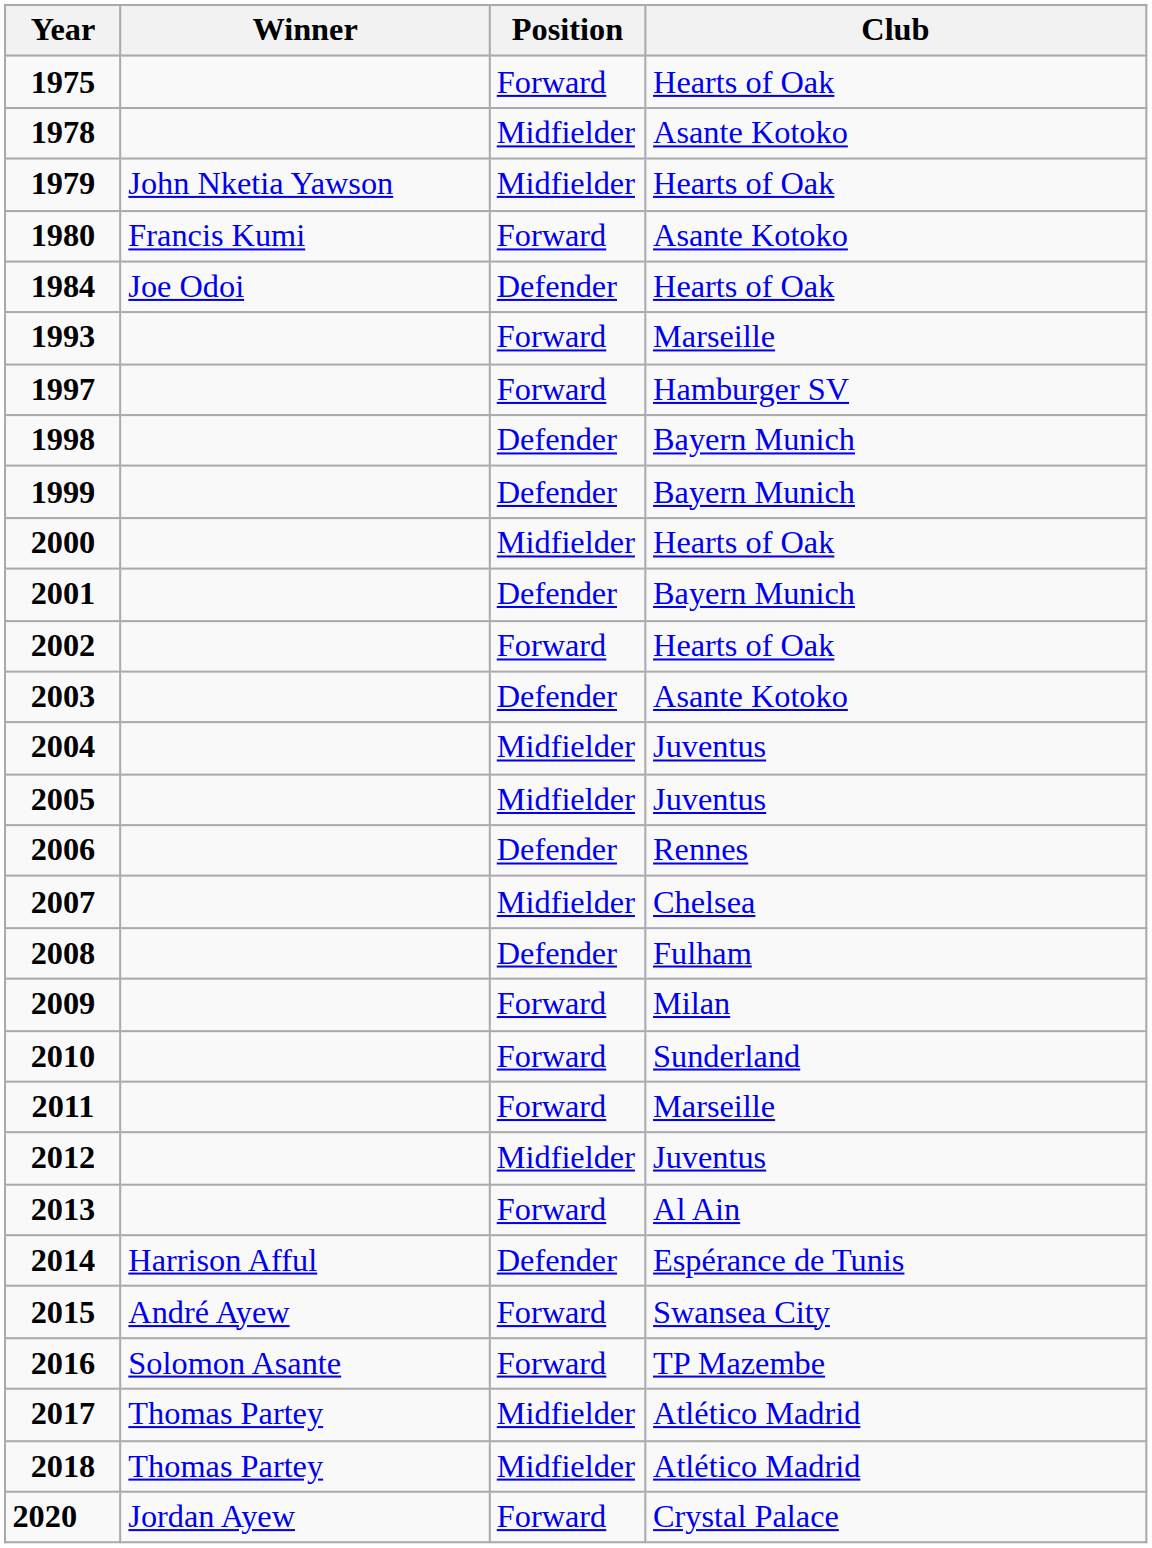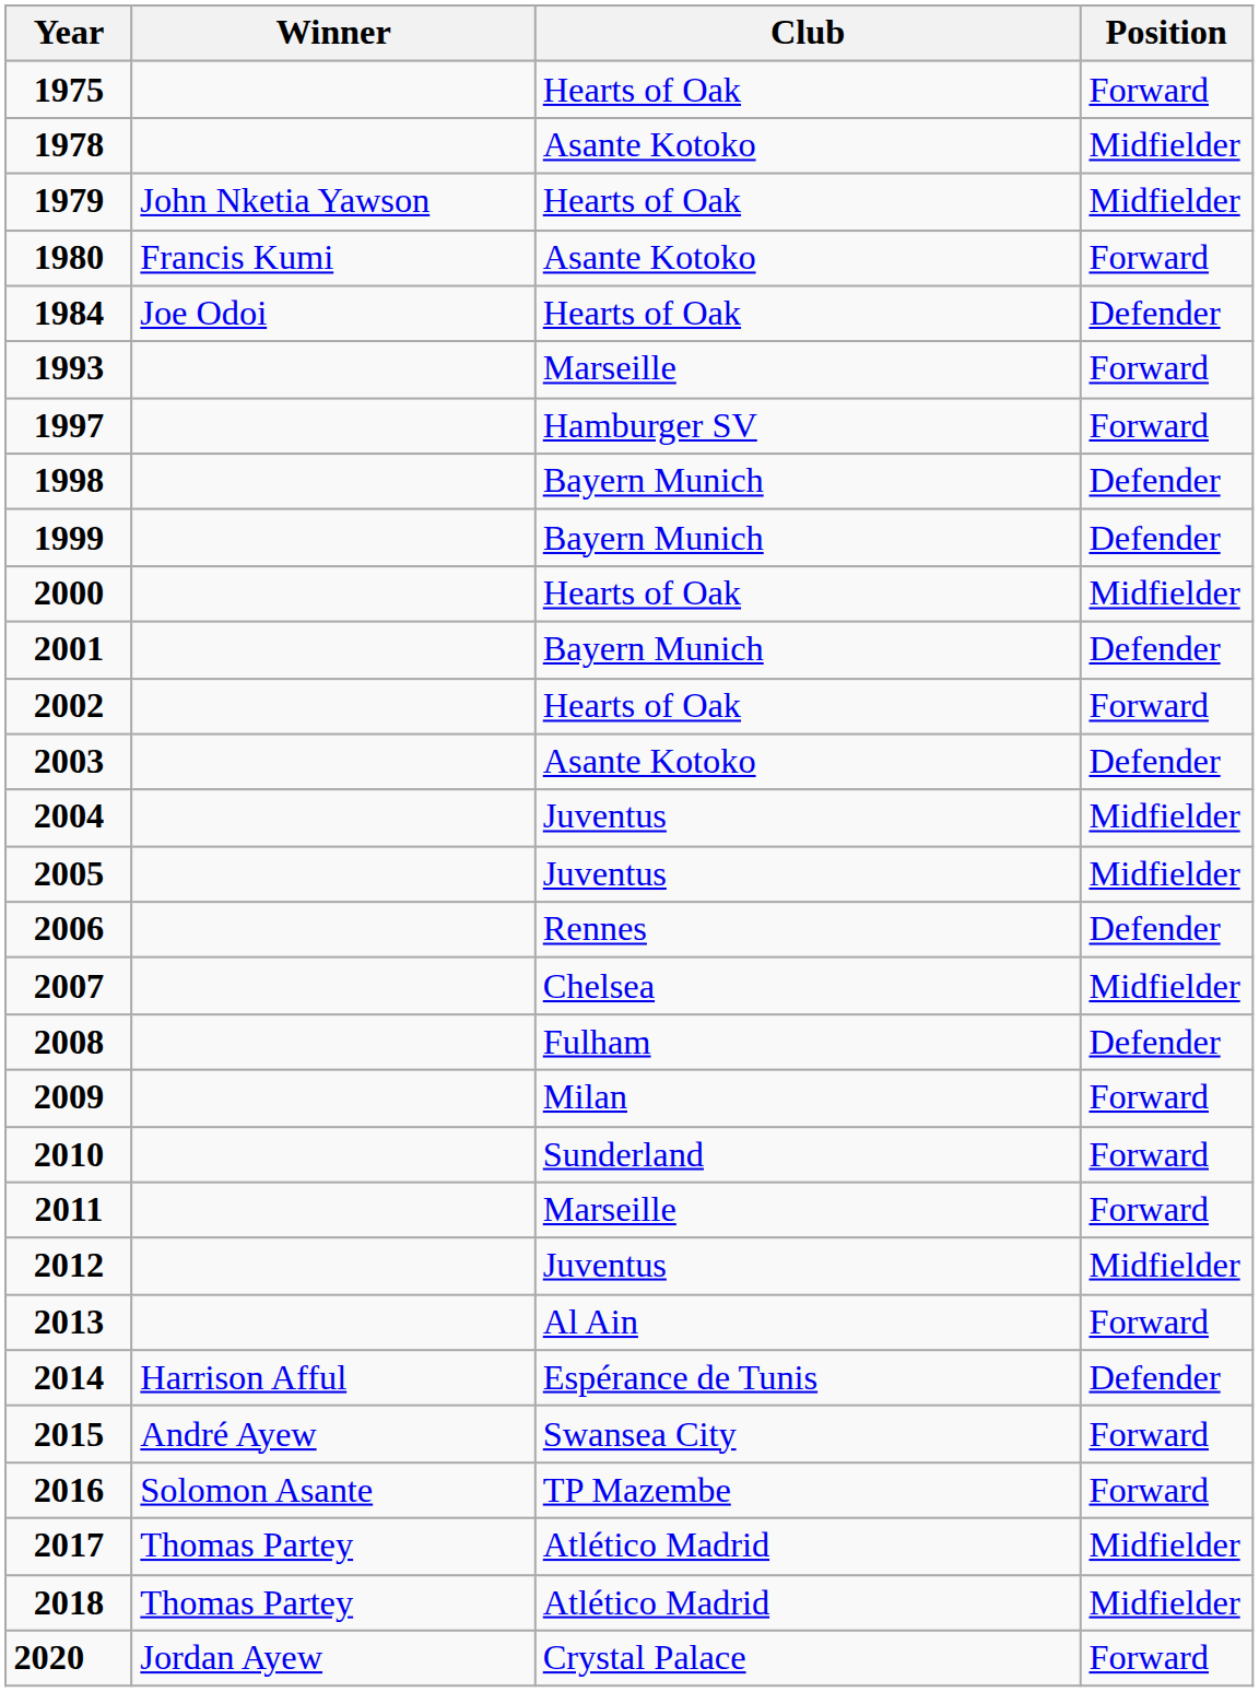columns swapped: Club <-> Position
